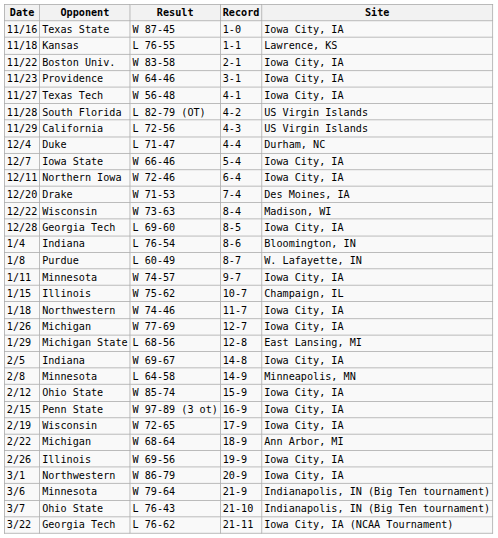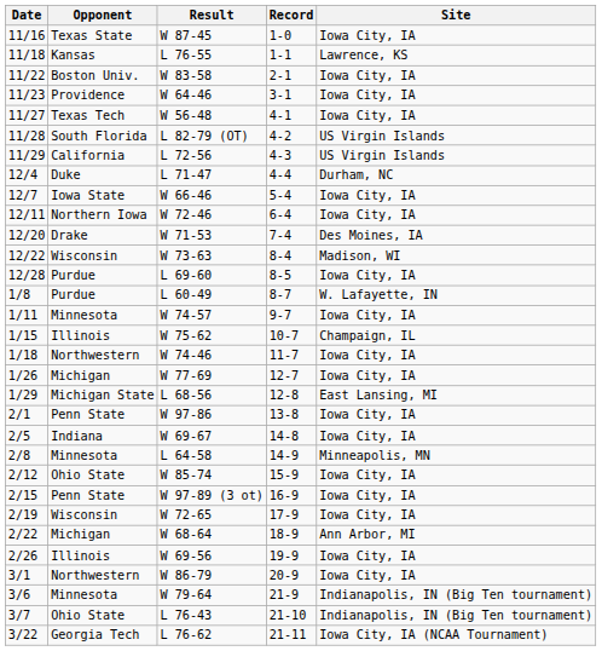12/28 | Opponent: Georgia Tech -> Purdue
- row: 1/4 | Indiana | L 76-54 | 8-6 | Bloomington, IN
+ row: 2/1 | Penn State | W 97-86 | 13-8 | Iowa City, IA
